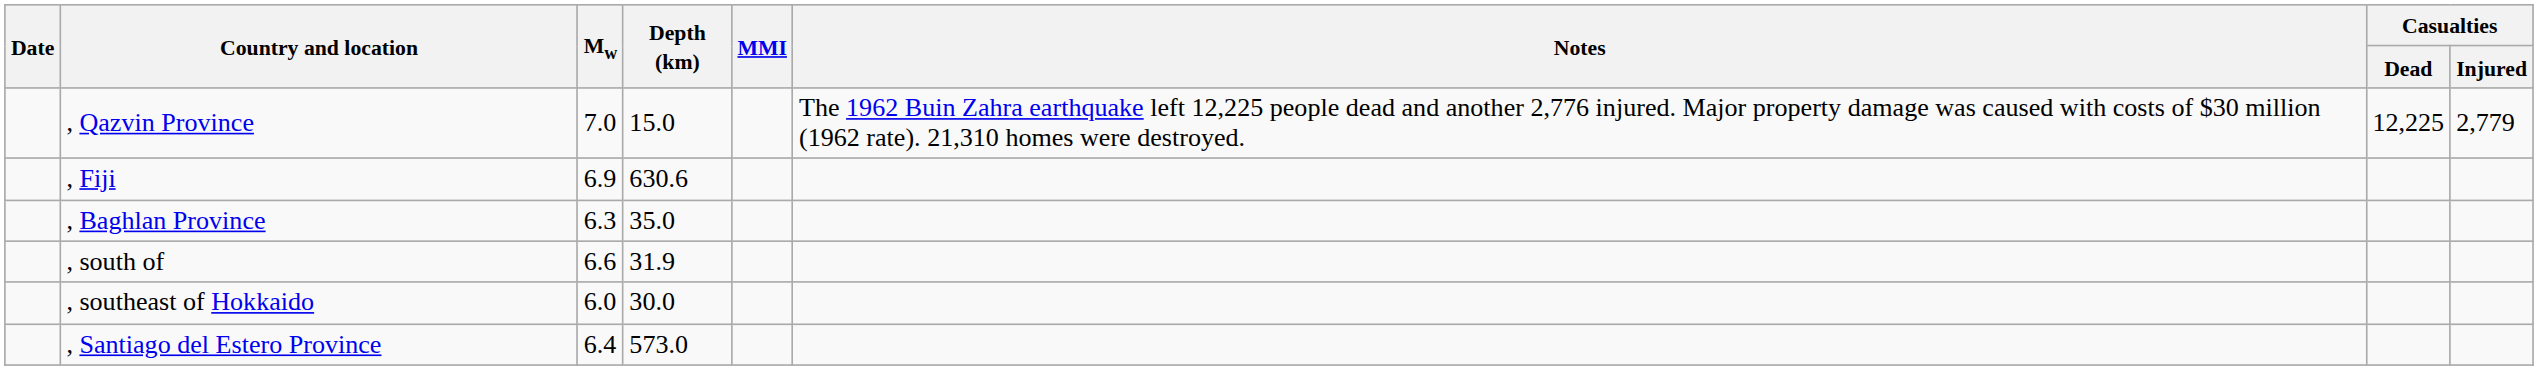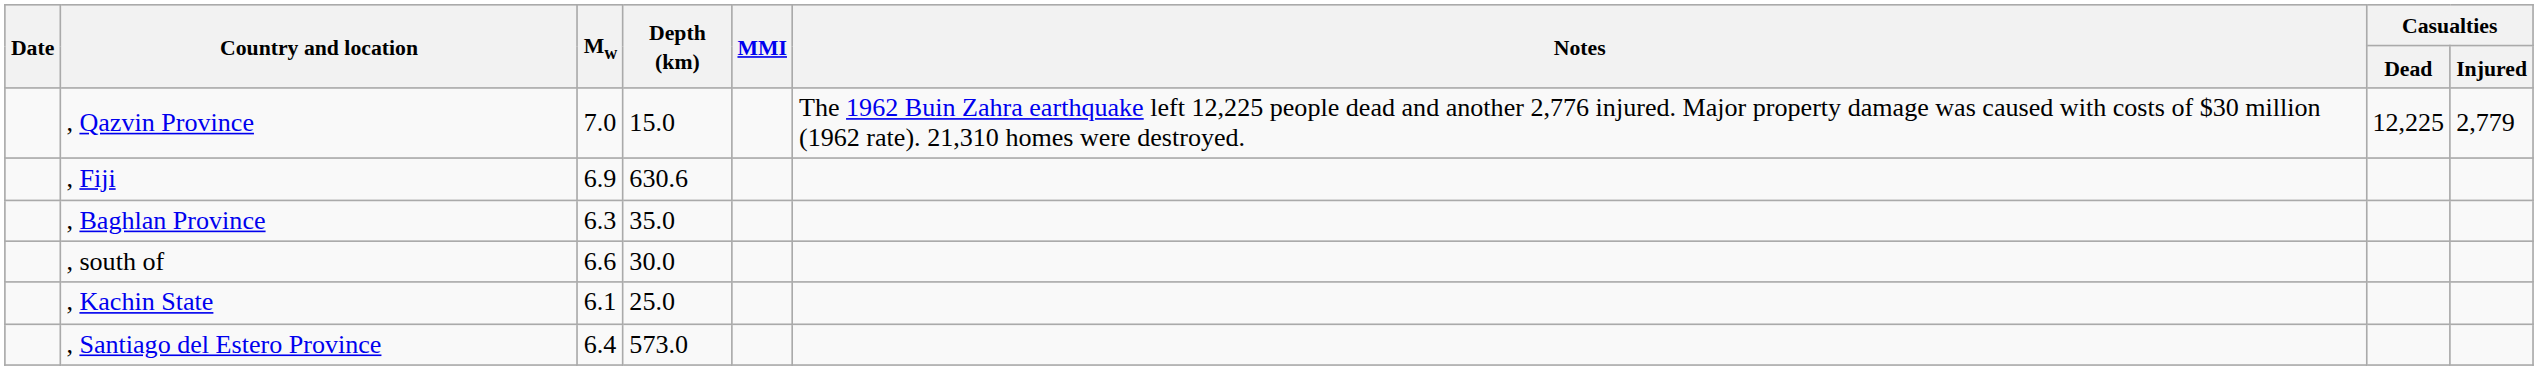, south of | Depth (km): 31.9 -> 30.0
+ row: , Kachin State | 6.1 | 25.0
- row: , southeast of Hokkaido | 6.0 | 30.0
